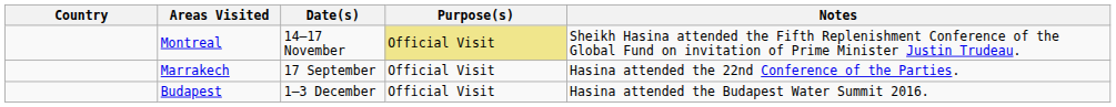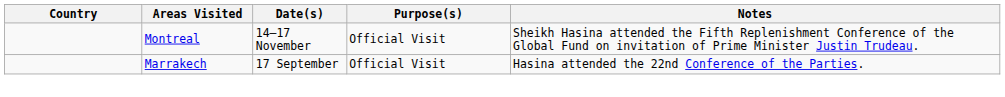Montreal | Purpose(s): khaki background -> no background
- row: Budapest | 1–3 December | Official Visit | Hasina attended the Budapest Water Summit 2016.
